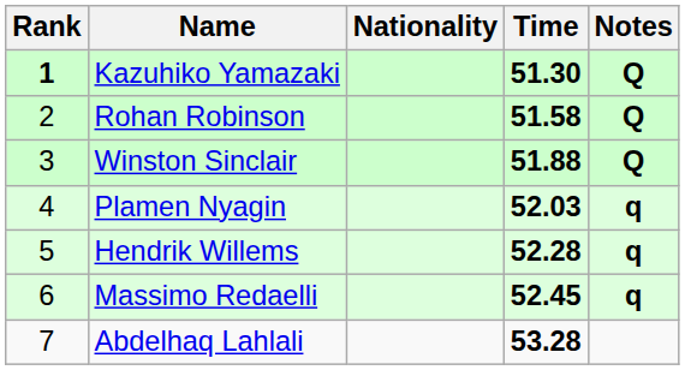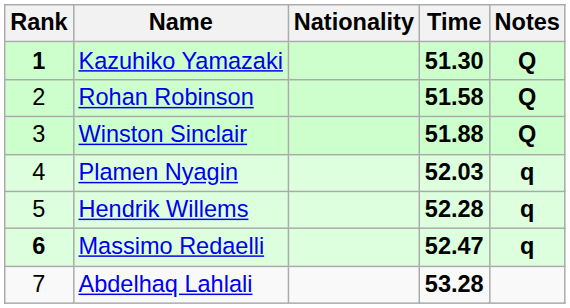Massimo Redaelli | Rank: normal -> bold
Massimo Redaelli | Time: 52.45 -> 52.47
